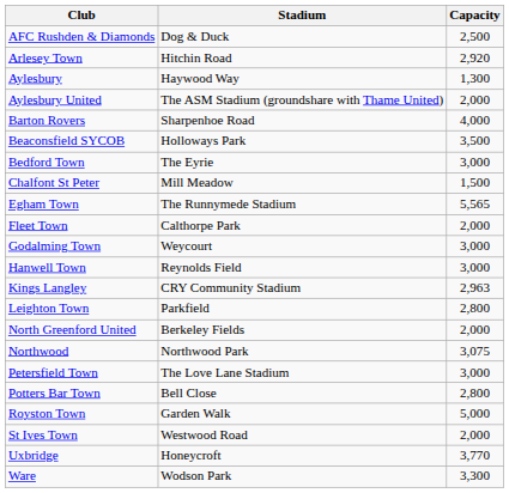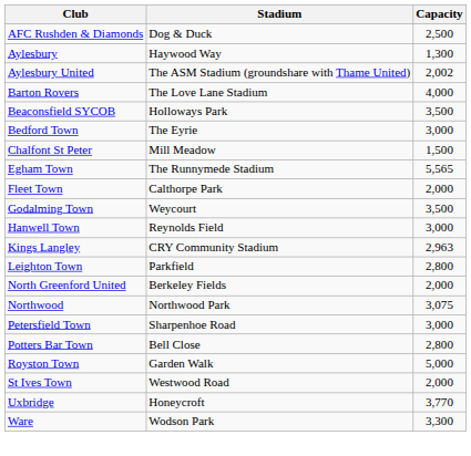- row: Arlesey Town | Hitchin Road | 2,920
Aylesbury United | Capacity: 2,000 -> 2,002
Barton Rovers | Stadium: Sharpenhoe Road -> The Love Lane Stadium
Godalming Town | Capacity: 3,000 -> 3,500
Petersfield Town | Stadium: The Love Lane Stadium -> Sharpenhoe Road
